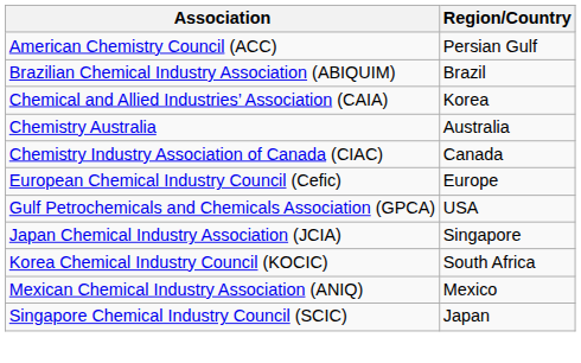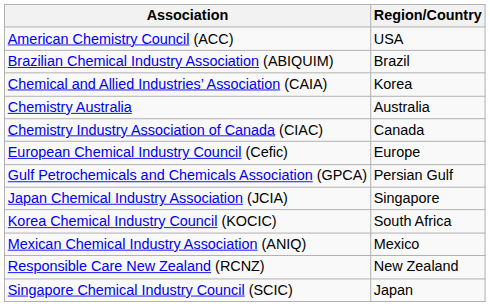American Chemistry Council (ACC) | Region/Country: Persian Gulf -> USA
Gulf Petrochemicals and Chemicals Association (GPCA) | Region/Country: USA -> Persian Gulf
+ row: Responsible Care New Zealand (RCNZ) | New Zealand
